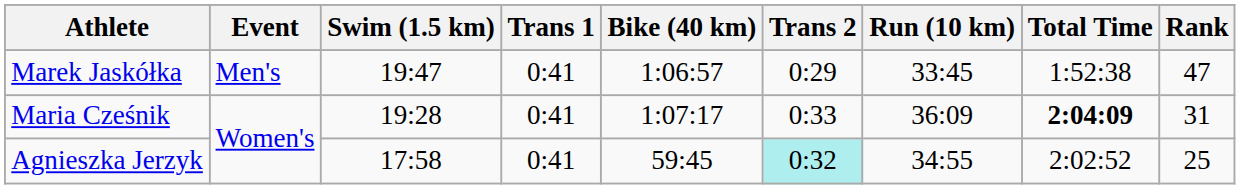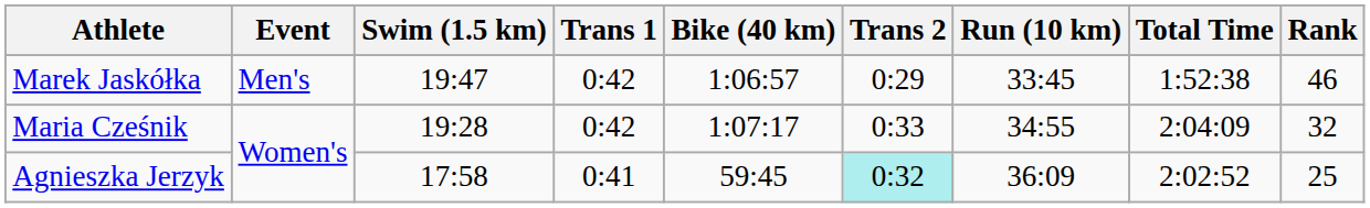Marek Jaskółka | Trans 1: 0:41 -> 0:42
Marek Jaskółka | Rank: 47 -> 46
Maria Cześnik | Trans 1: 0:41 -> 0:42
Maria Cześnik | Run (10 km): 36:09 -> 34:55
Maria Cześnik | Total Time: bold -> normal
Maria Cześnik | Rank: 31 -> 32
Agnieszka Jerzyk | Run (10 km): 34:55 -> 36:09
